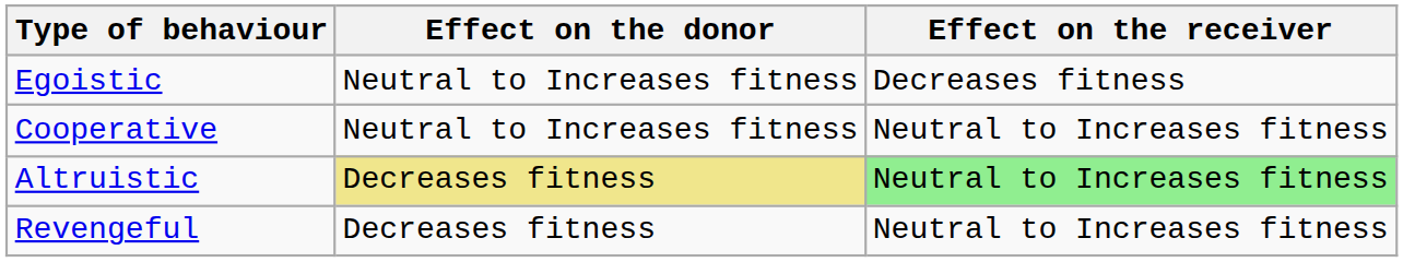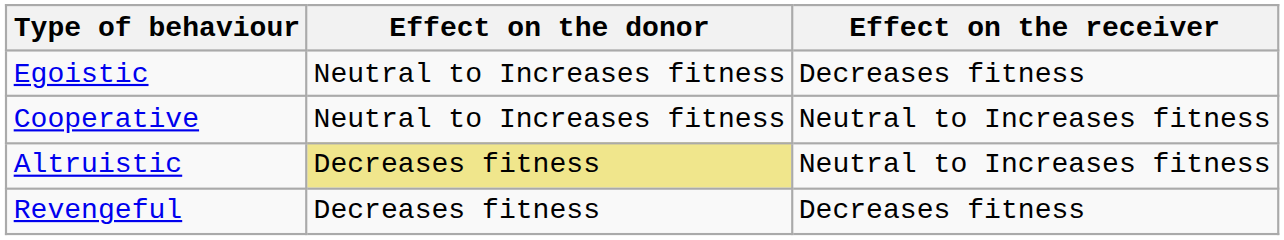Altruistic | Effect on the receiver: lightgreen background -> no background
Revengeful | Effect on the receiver: Neutral to Increases fitness -> Decreases fitness
